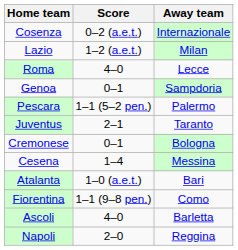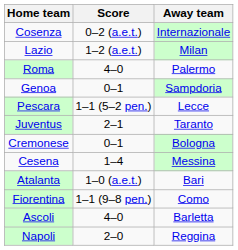Roma | Away team: Lecce -> Palermo
Pescara | Away team: Palermo -> Lecce
